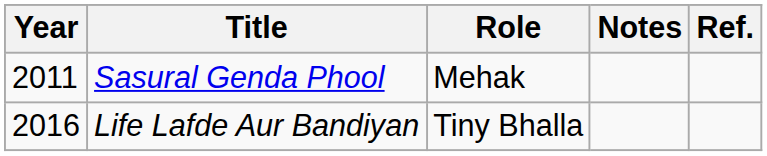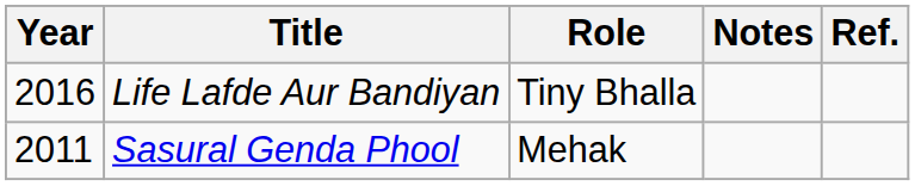rows swapped: Sasural Genda Phool <-> Life Lafde Aur Bandiyan
